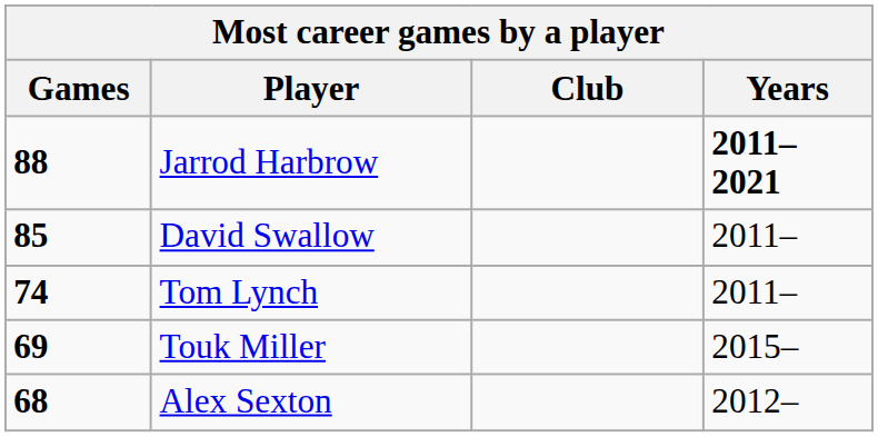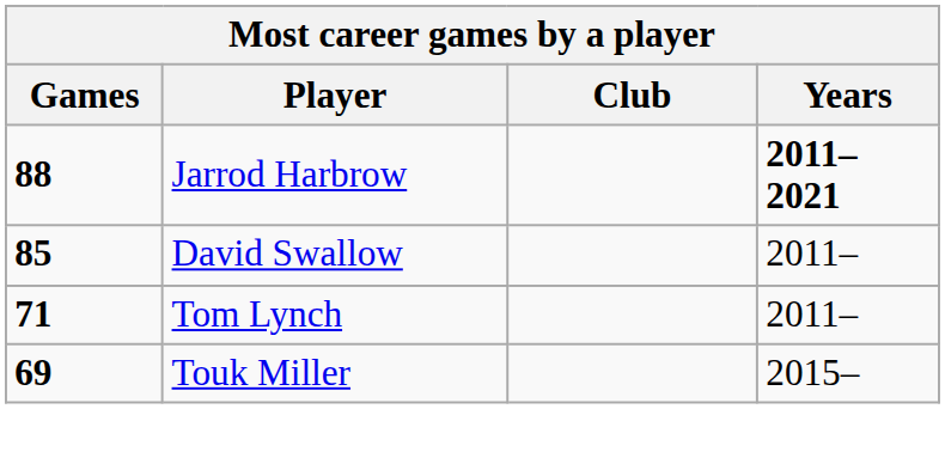Tom Lynch | Games: 74 -> 71
- row: 68 | Alex Sexton | 2012–
